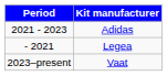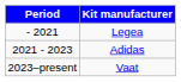rows swapped: Legea <-> Adidas
